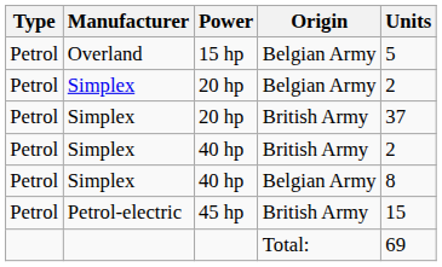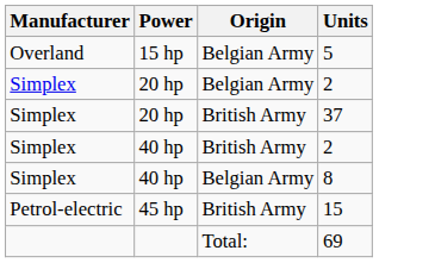- column: Type | Petrol | Petrol | Petrol | Petrol | Petrol | Petrol
